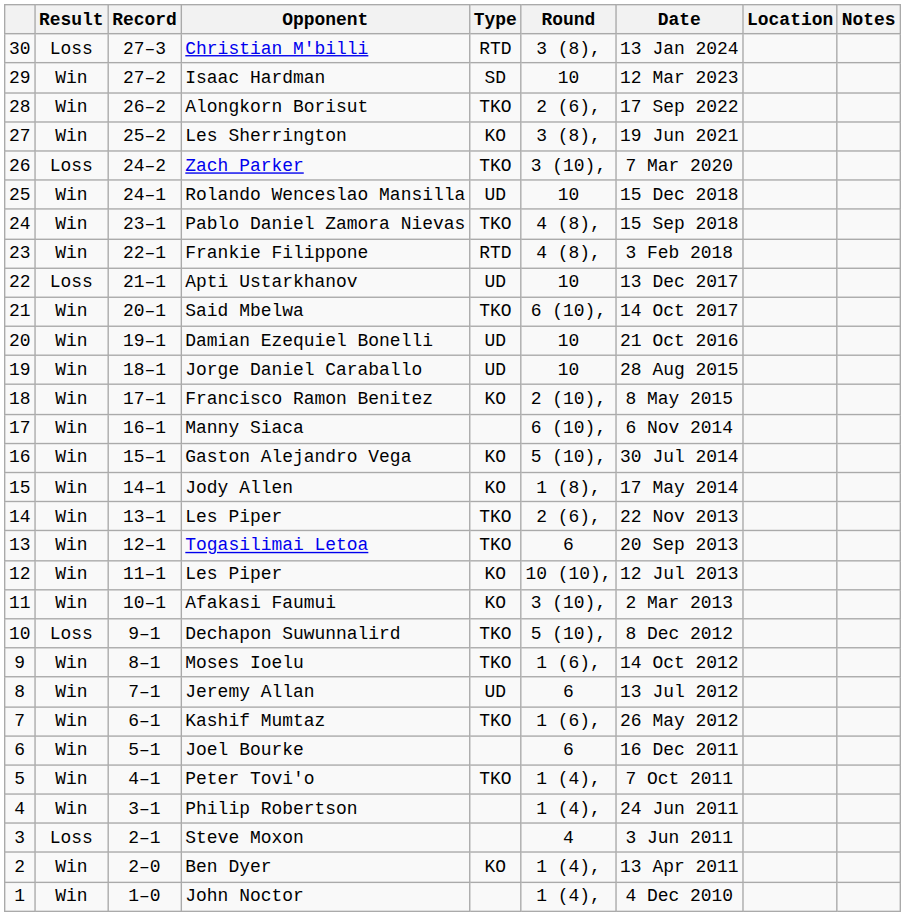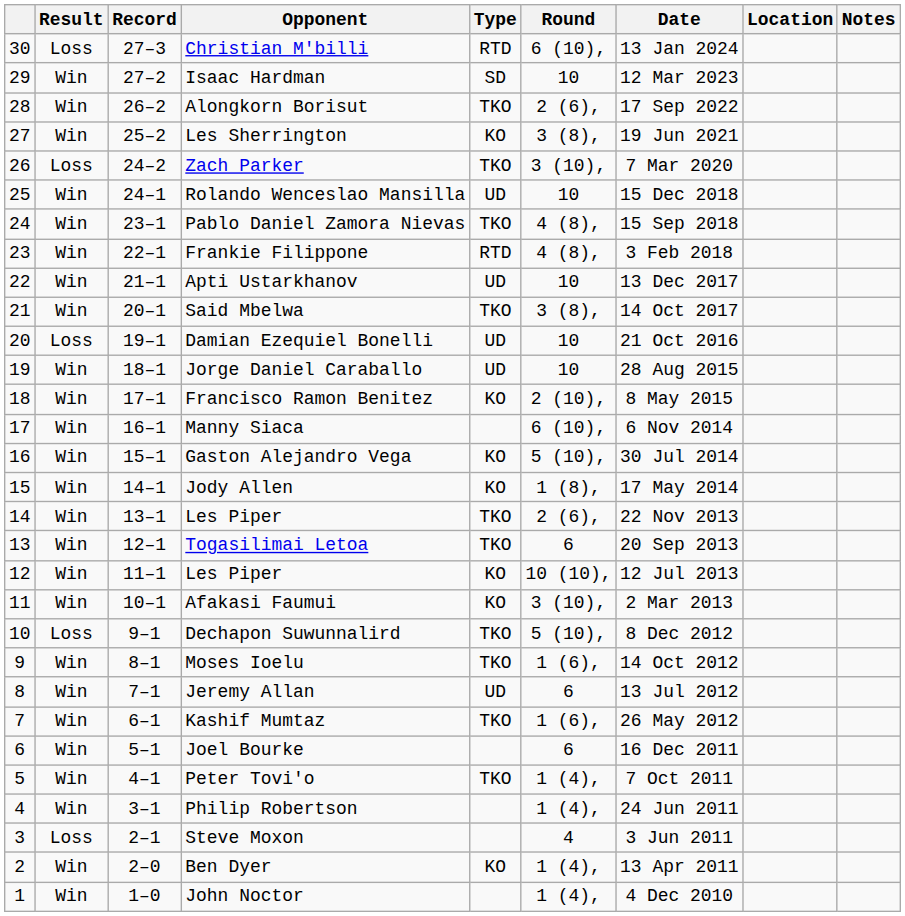Christian M'billi | Round: 3 (8), -> 6 (10),
Apti Ustarkhanov | Result: Loss -> Win
Said Mbelwa | Round: 6 (10), -> 3 (8),
Damian Ezequiel Bonelli | Result: Win -> Loss
